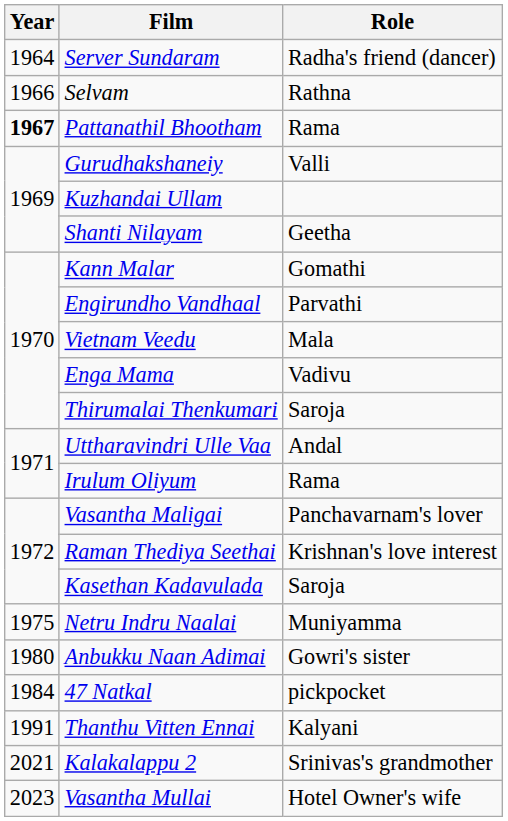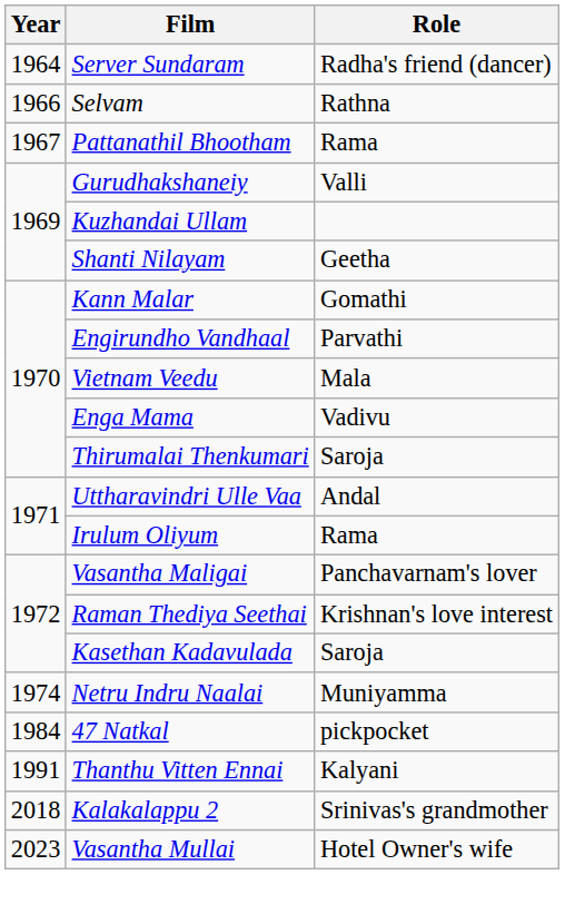Pattanathil Bhootham | Year: bold -> normal
Netru Indru Naalai | Year: 1975 -> 1974
- row: 1980 | Anbukku Naan Adimai | Gowri's sister
Kalakalappu 2 | Year: 2021 -> 2018
